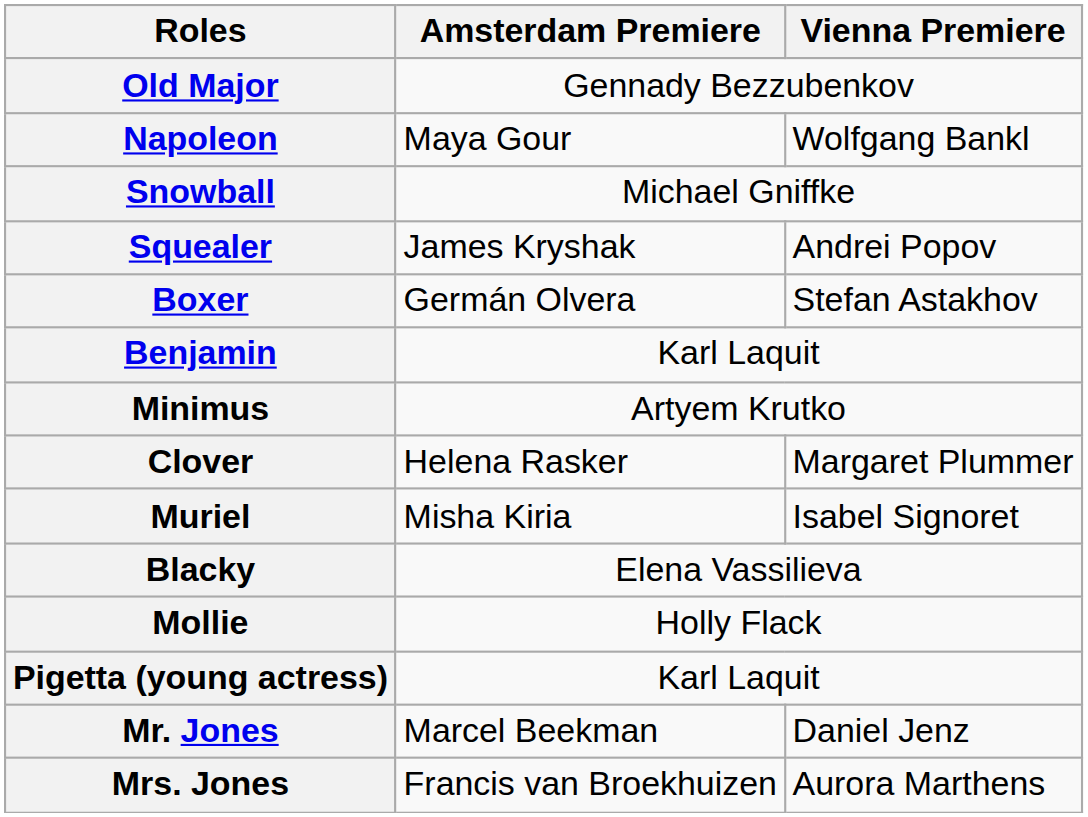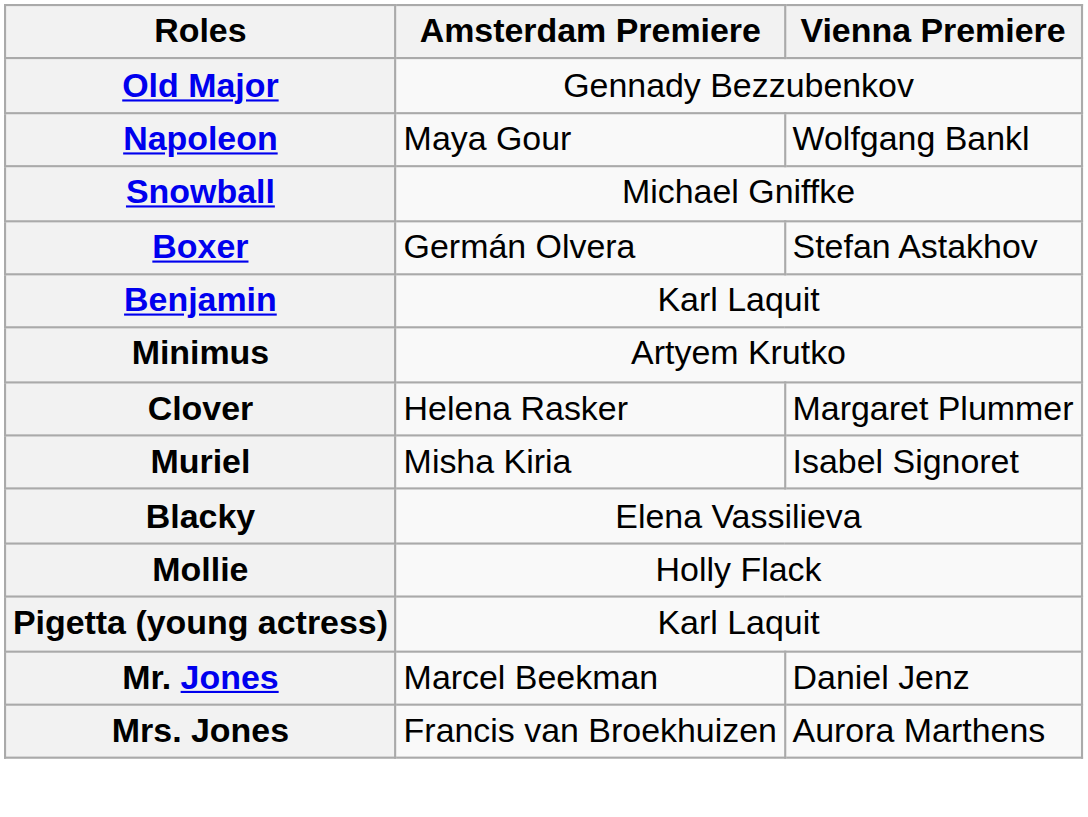- row: Squealer | James Kryshak | Andrei Popov
